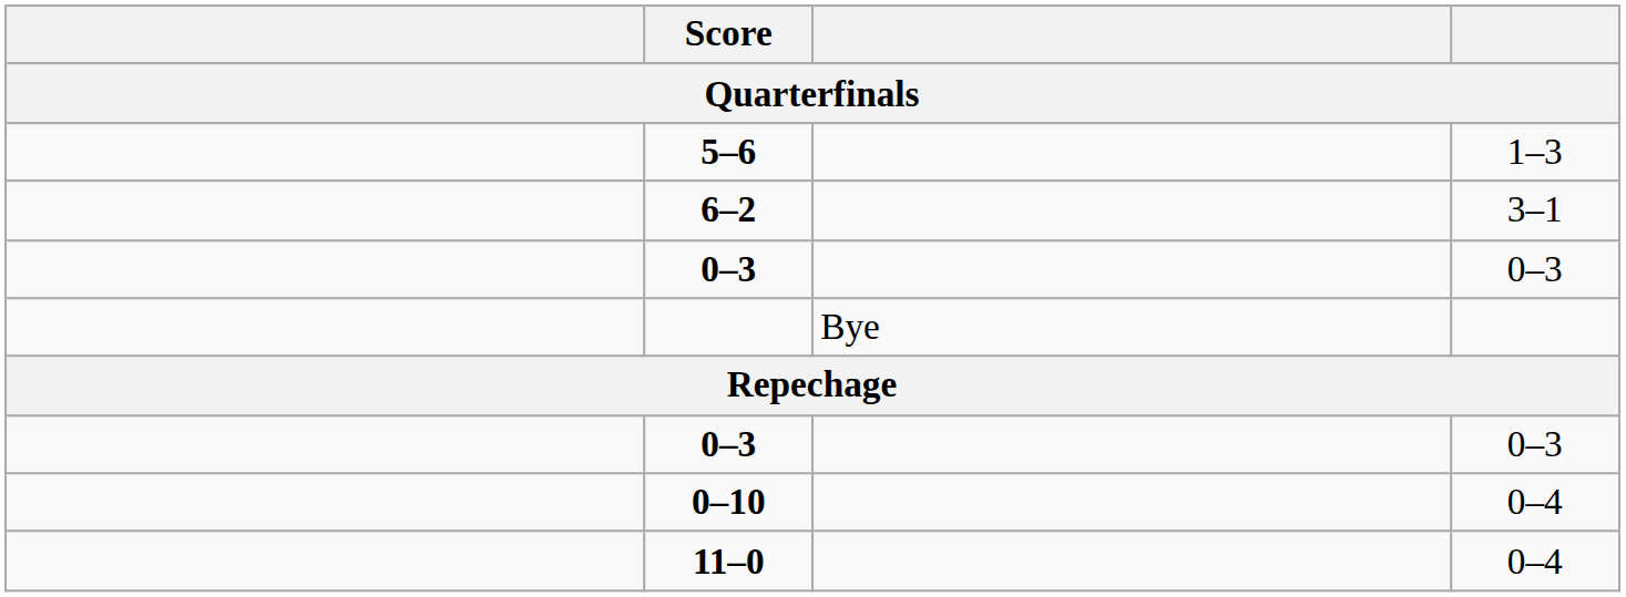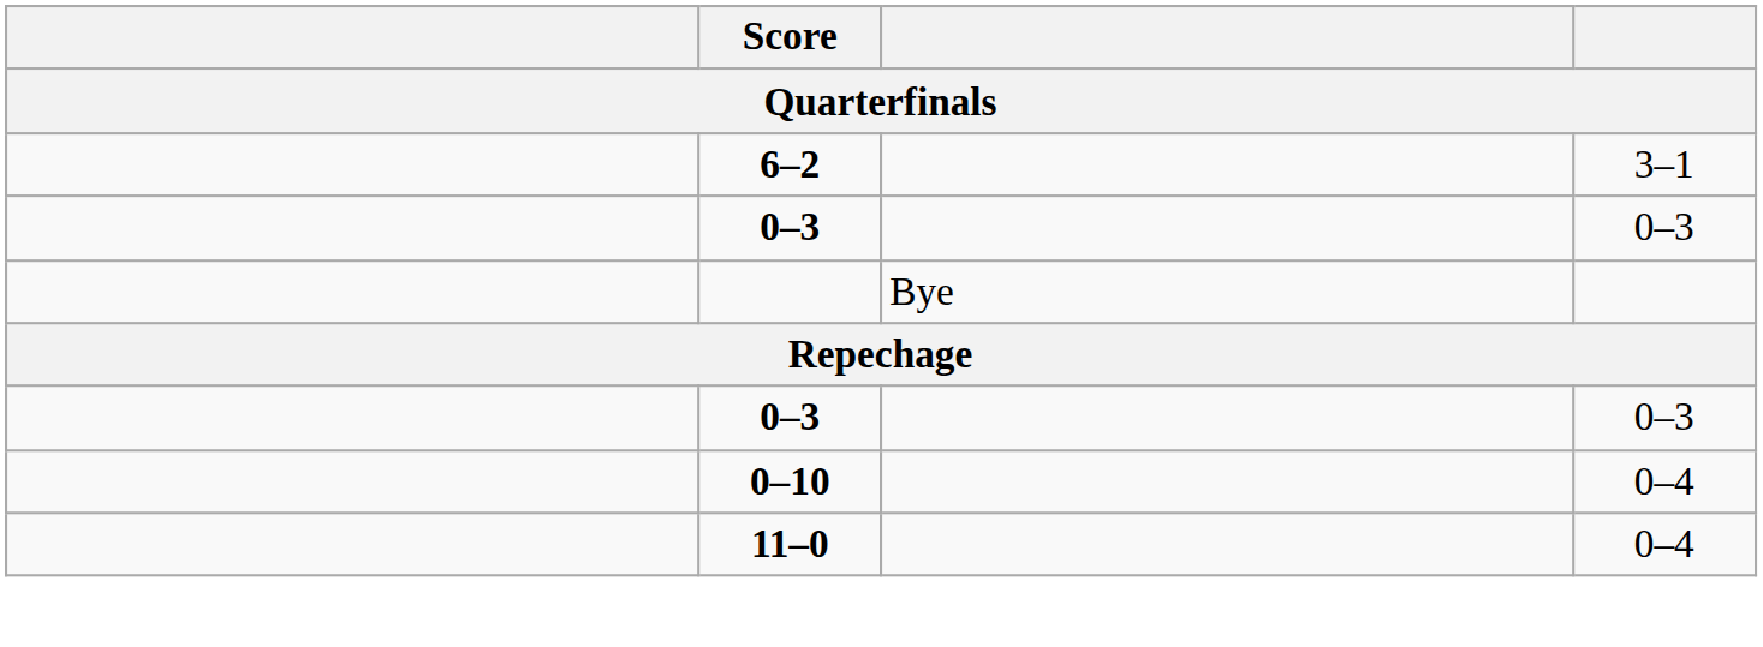- row: 5–6 | 1–3
